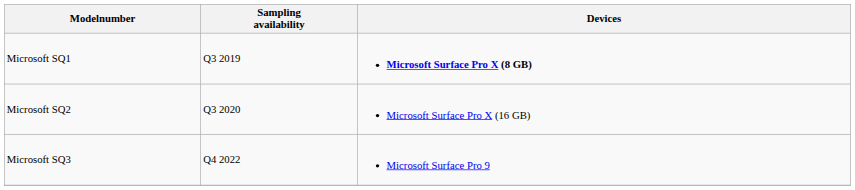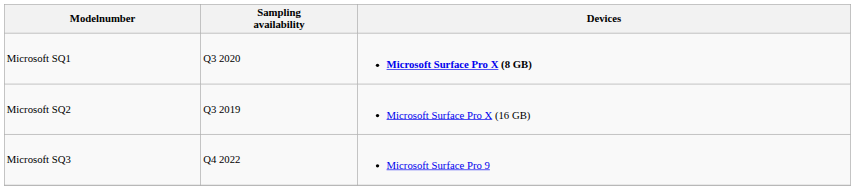Microsoft SQ1 | Sampling availability: Q3 2019 -> Q3 2020
Microsoft SQ2 | Sampling availability: Q3 2020 -> Q3 2019
